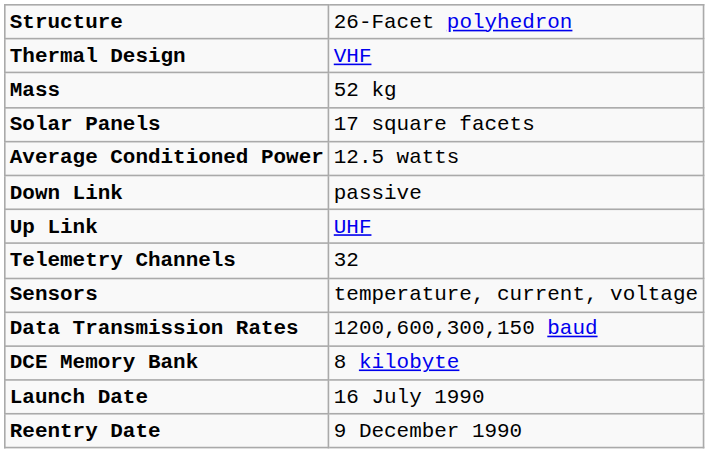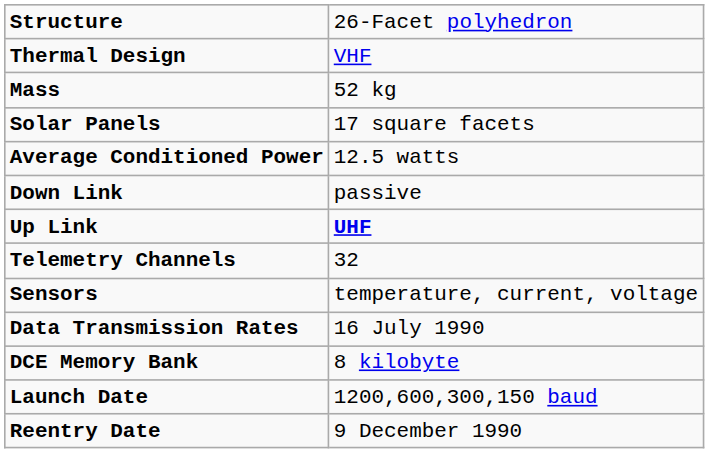Up Link | column 2: normal -> bold
Data Transmission Rates | column 2: 1200,600,300,150 baud -> 16 July 1990
Launch Date | column 2: 16 July 1990 -> 1200,600,300,150 baud
